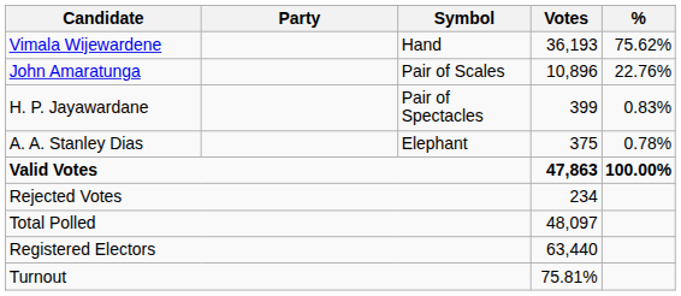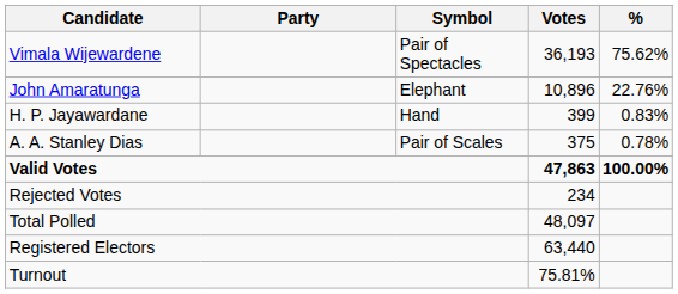Vimala Wijewardene | Symbol: Hand -> Pair of Spectacles
John Amaratunga | Symbol: Pair of Scales -> Elephant
H. P. Jayawardane | Symbol: Pair of Spectacles -> Hand
A. A. Stanley Dias | Symbol: Elephant -> Pair of Scales
